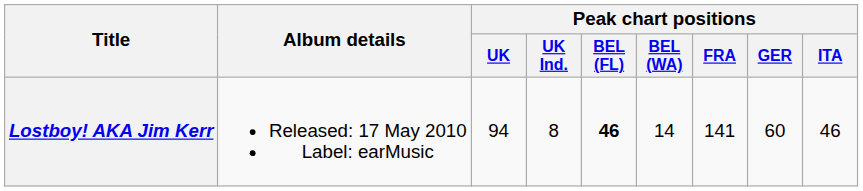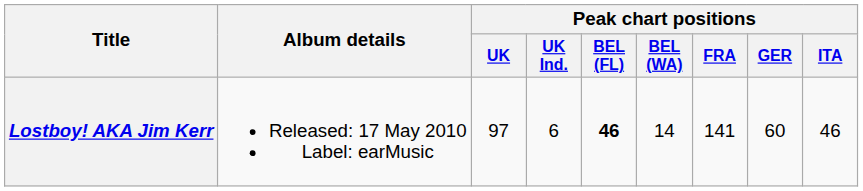Lostboy! AKA Jim Kerr | Peak chart positions / UK: 94 -> 97
Lostboy! AKA Jim Kerr | Peak chart positions / UK Ind.: 8 -> 6
